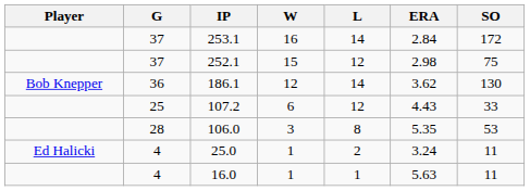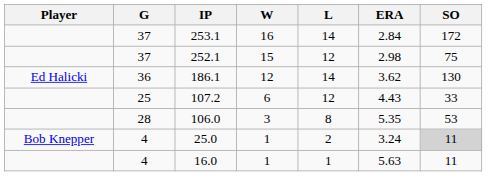186.1 | Player: Bob Knepper -> Ed Halicki
25.0 | Player: Ed Halicki -> Bob Knepper
25.0 | SO: no background -> lightgrey background
